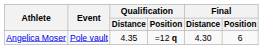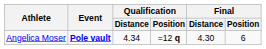Angelica Moser | Event: normal -> bold
Angelica Moser | Qualification / Distance: 4.35 -> 4.34
